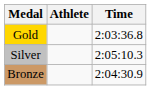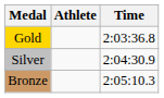Silver | Time: 2:05:10.3 -> 2:04:30.9
Bronze | Time: 2:04:30.9 -> 2:05:10.3
